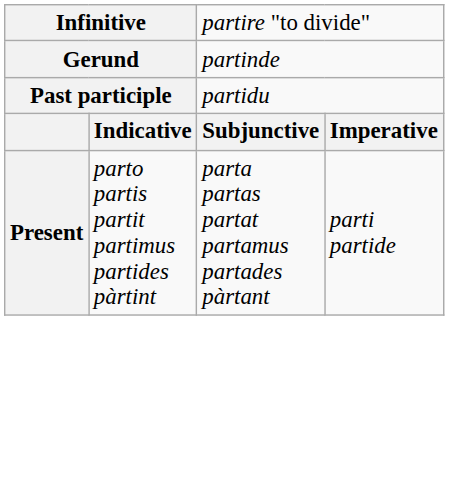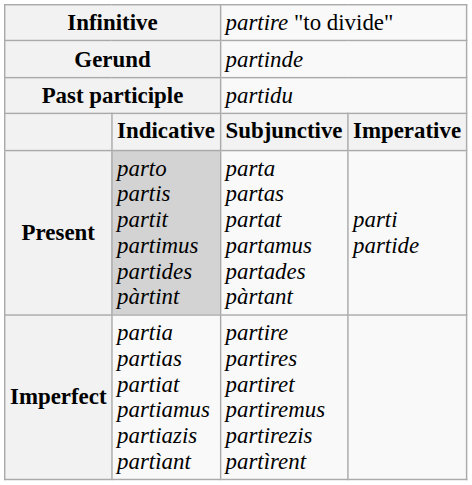Present | column 2: no background -> lightgrey background
+ row: Imperfect | partia partias partiat partiamus partiazis partìant | partire partires partiret partiremus partirezis partìrent
